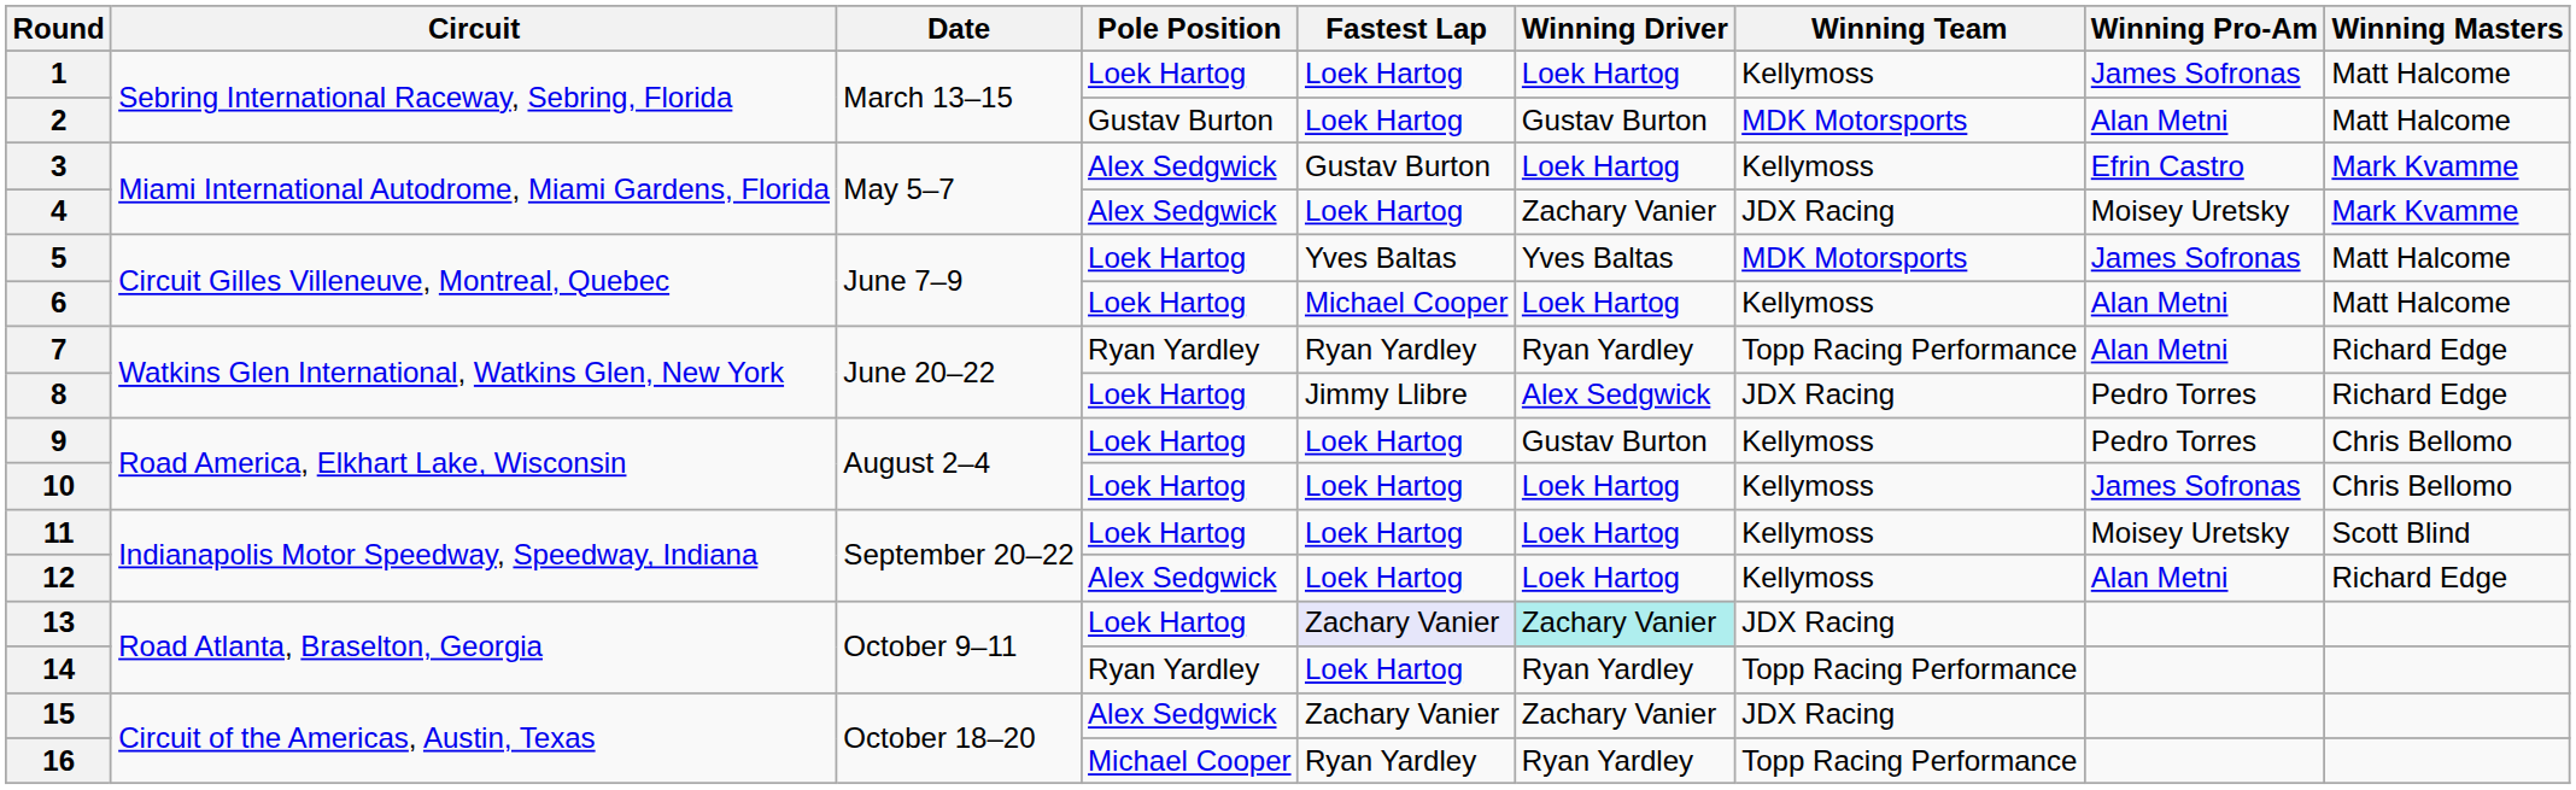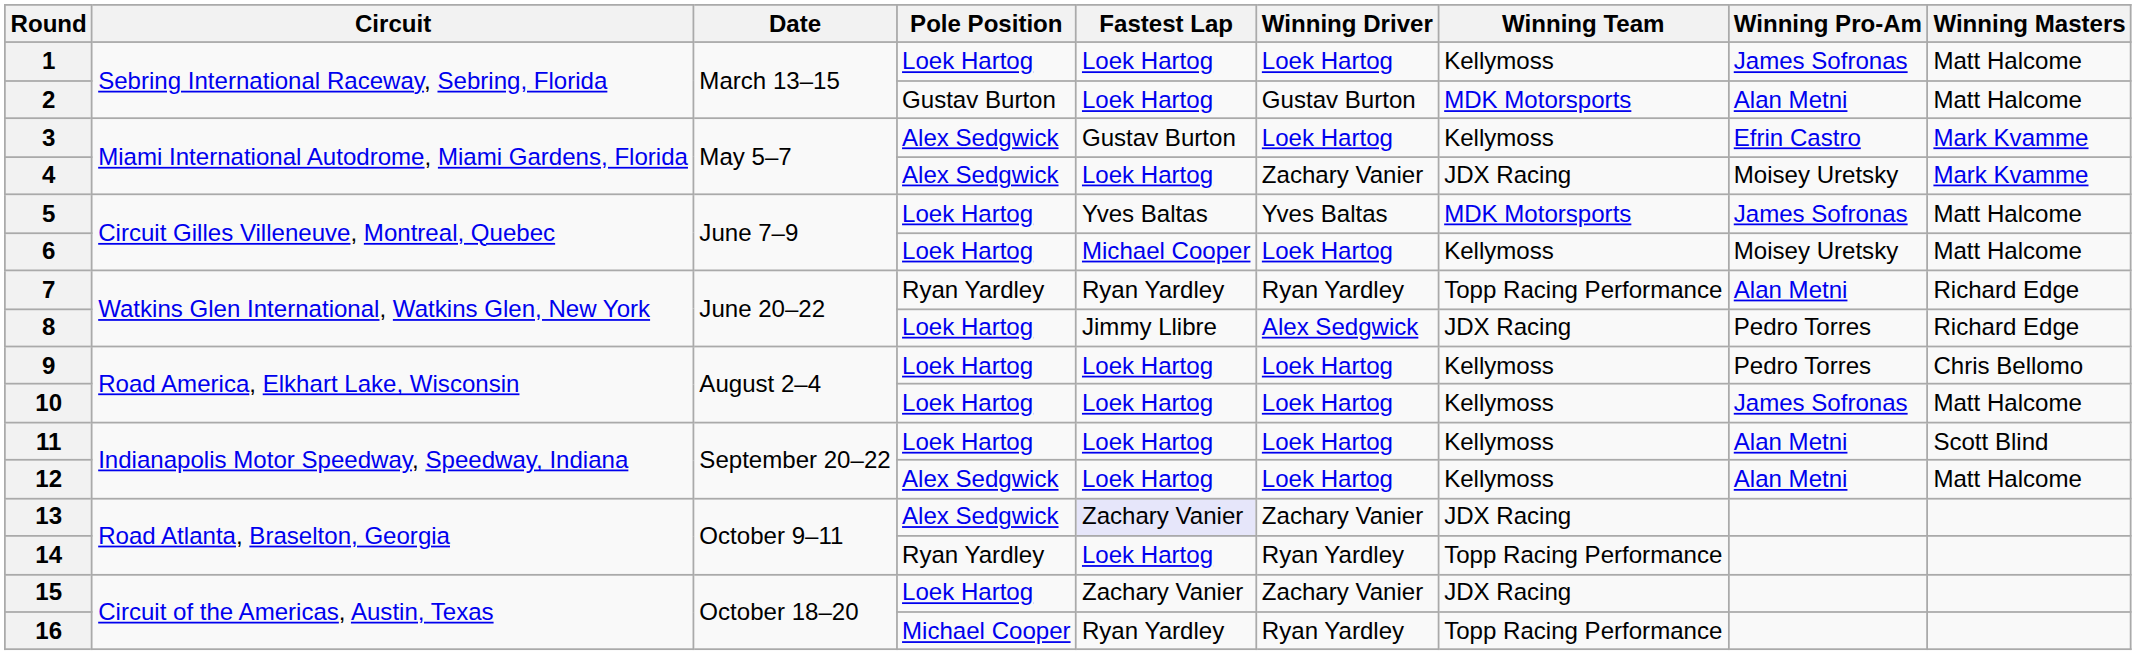6 | Winning Pro-Am: Alan Metni -> Moisey Uretsky
9 | Winning Driver: Gustav Burton -> Loek Hartog
10 | Winning Masters: Chris Bellomo -> Matt Halcome
11 | Winning Pro-Am: Moisey Uretsky -> Alan Metni
12 | Winning Masters: Richard Edge -> Matt Halcome
13 | Pole Position: Loek Hartog -> Alex Sedgwick
13 | Winning Driver: paleturquoise background -> no background
15 | Pole Position: Alex Sedgwick -> Loek Hartog
